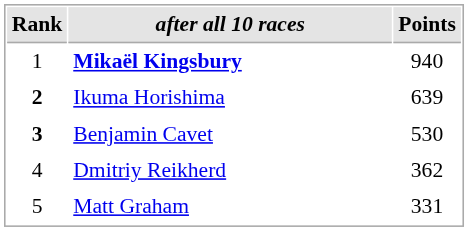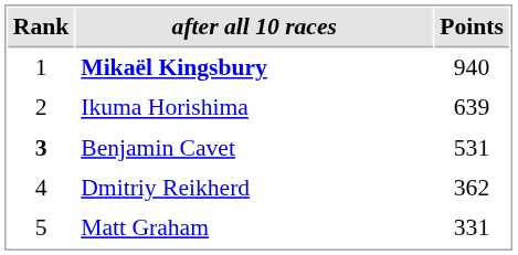Ikuma Horishima | Rank: bold -> normal
Benjamin Cavet | Points: 530 -> 531
